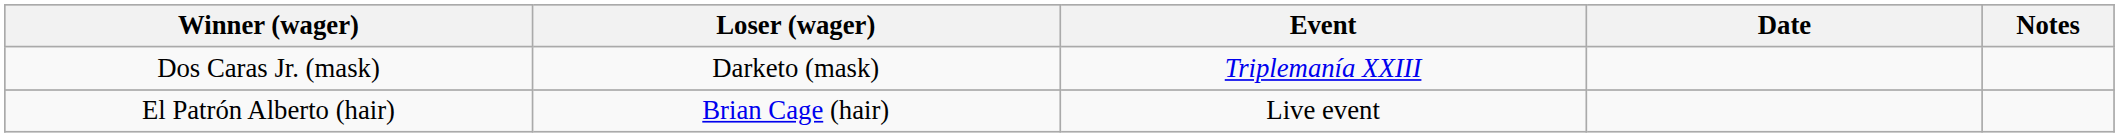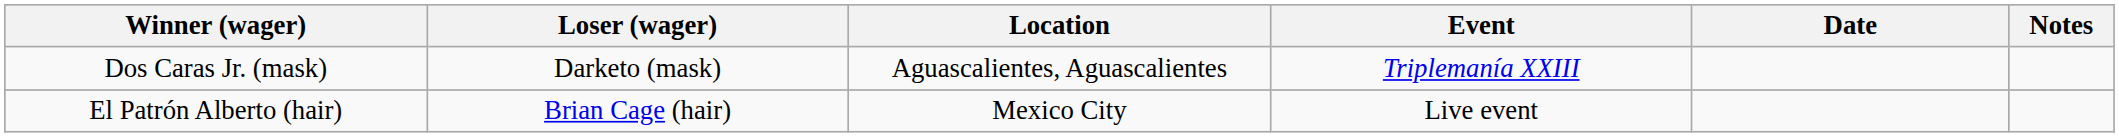+ column: Location | Aguascalientes, Aguascalientes | Mexico City
